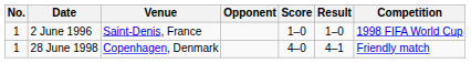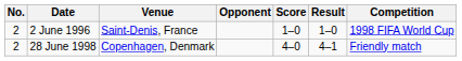2 June 1996 | No.: 1 -> 2
28 June 1998 | No.: 1 -> 2
